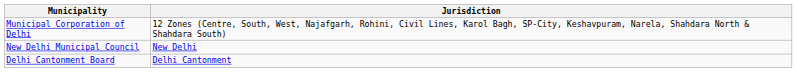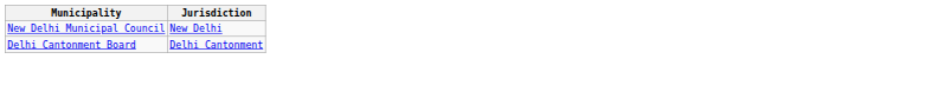- row: Municipal Corporation of Delhi | 12 Zones (Centre, South, West, Najafgarh, Rohini, Civil Lines, Karol Bagh, SP-City, Keshavpuram, Narela, Shahdara North & Shahdara South)
